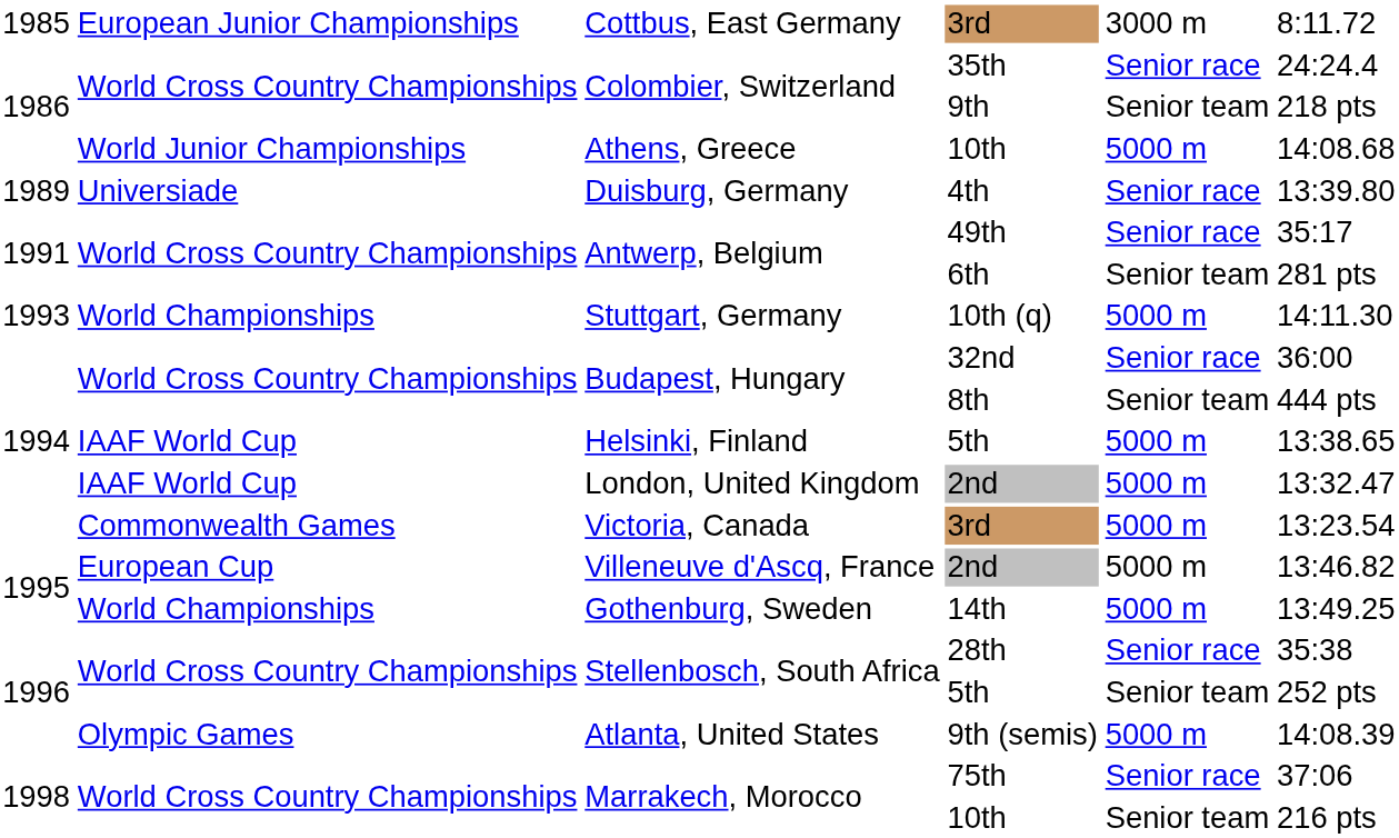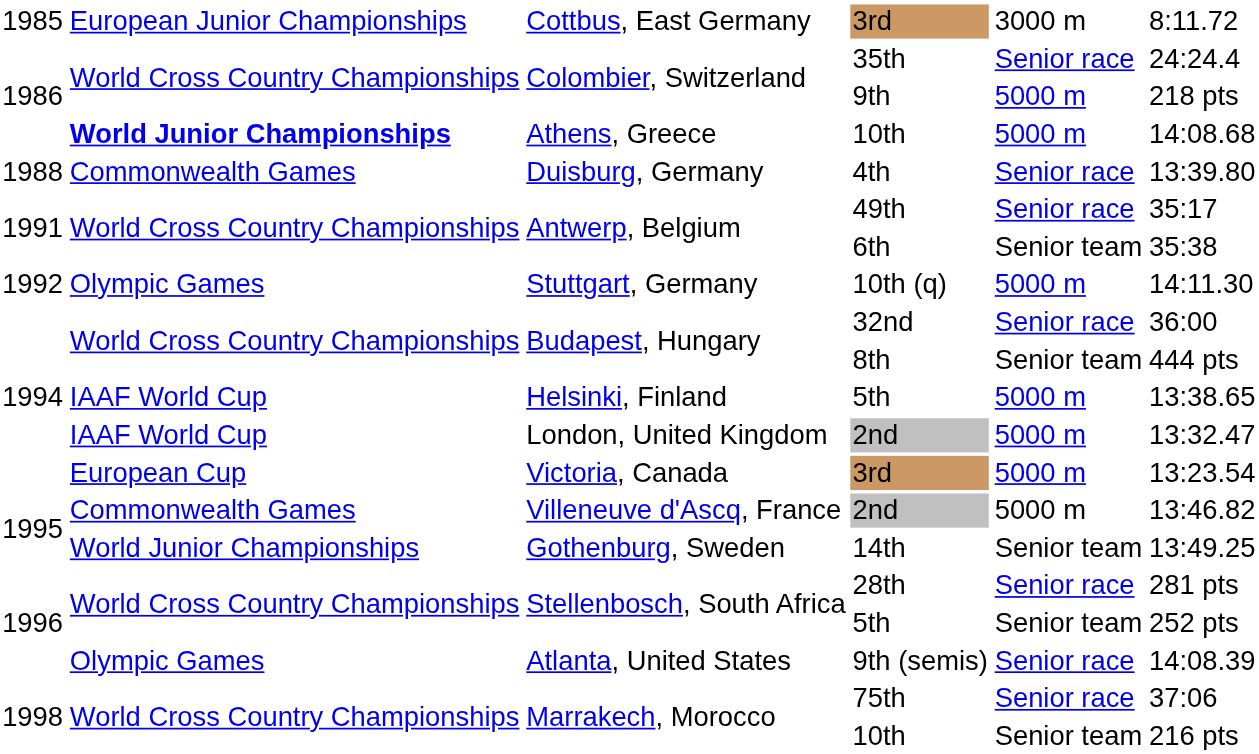9th | column 5: Senior team -> 5000 m
Athens, Greece / 10th | column 2: normal -> bold
4th | column 1: 1989 -> 1988
4th | column 2: Universiade -> Commonwealth Games
6th | column 6: 281 pts -> 35:38
10th (q) | column 1: 1993 -> 1992
10th (q) | column 2: World Championships -> Olympic Games
Victoria, Canada / 3rd | column 2: Commonwealth Games -> European Cup
Villeneuve d'Ascq, France / 2nd | column 2: European Cup -> Commonwealth Games
14th | column 2: World Championships -> World Junior Championships
14th | column 5: 5000 m -> Senior team
28th | column 6: 35:38 -> 281 pts
9th (semis) | column 5: 5000 m -> Senior race
